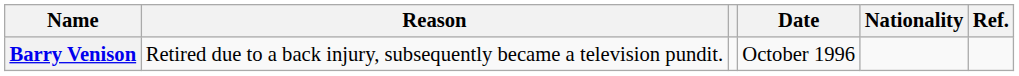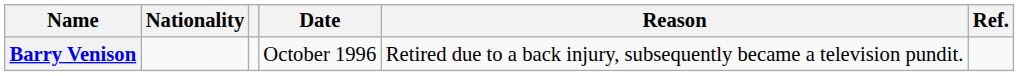columns swapped: Nationality <-> Reason
